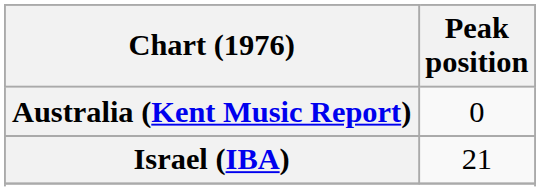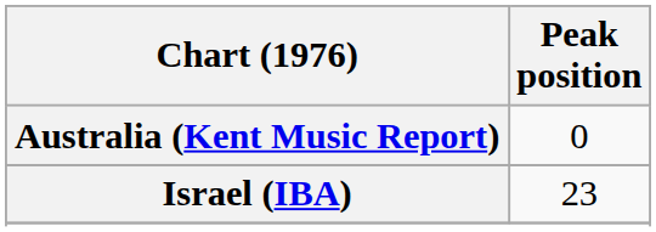Israel (IBA) | Peak position: 21 -> 23
